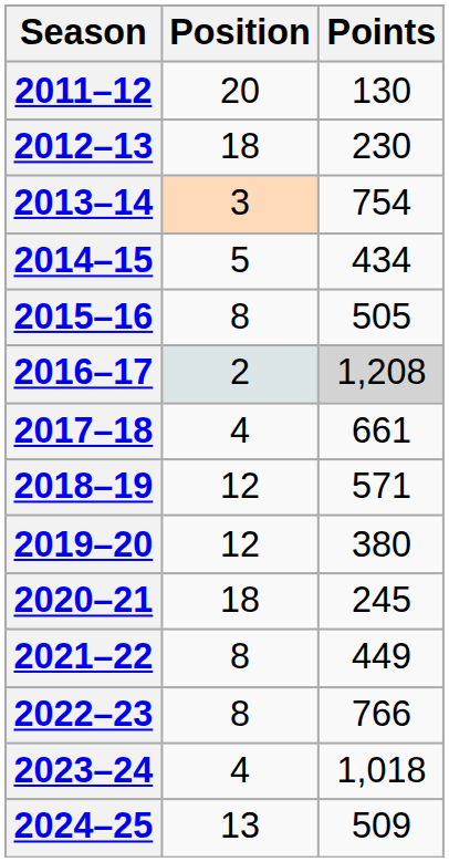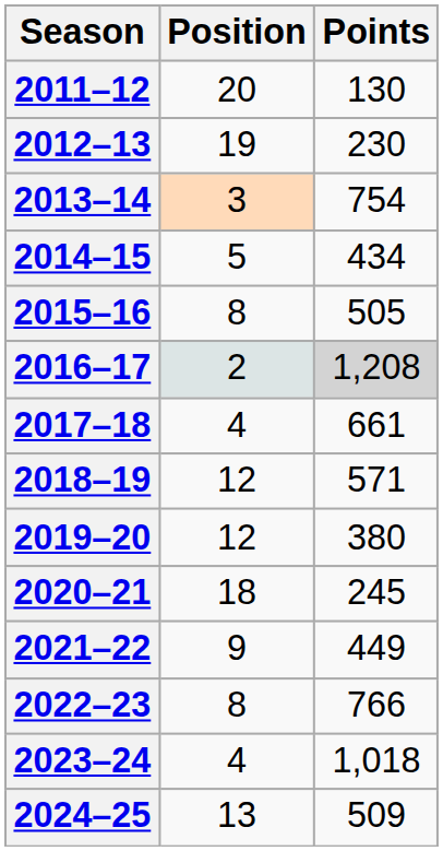2012–13 | Position: 18 -> 19
2021–22 | Position: 8 -> 9
